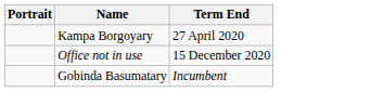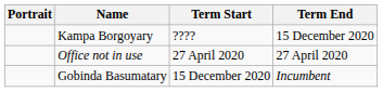+ column: Term Start | ???? | 27 April 2020 | 15 December 2020
Kampa Borgoyary | Term End: 27 April 2020 -> 15 December 2020
Office not in use | Term End: 15 December 2020 -> 27 April 2020
